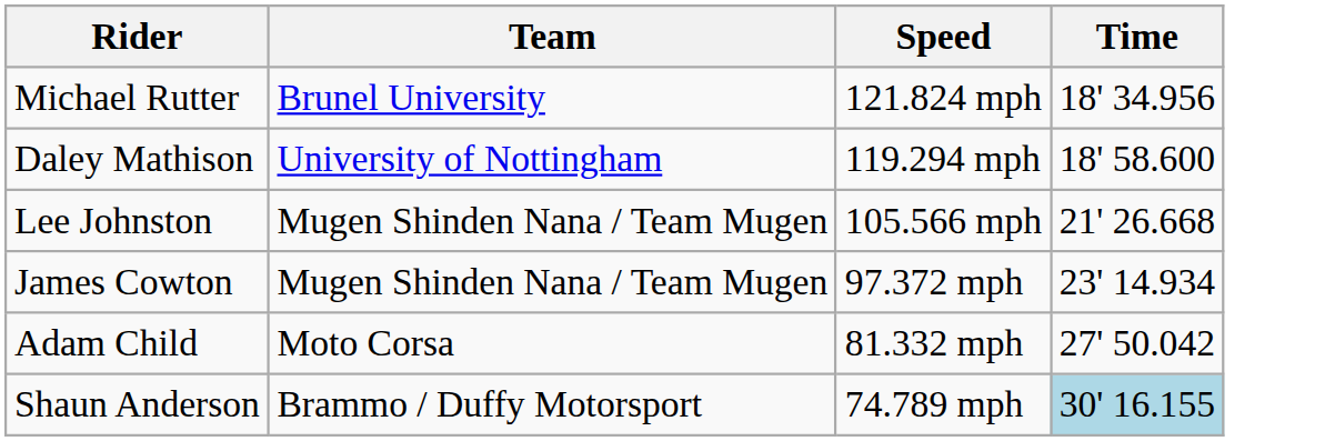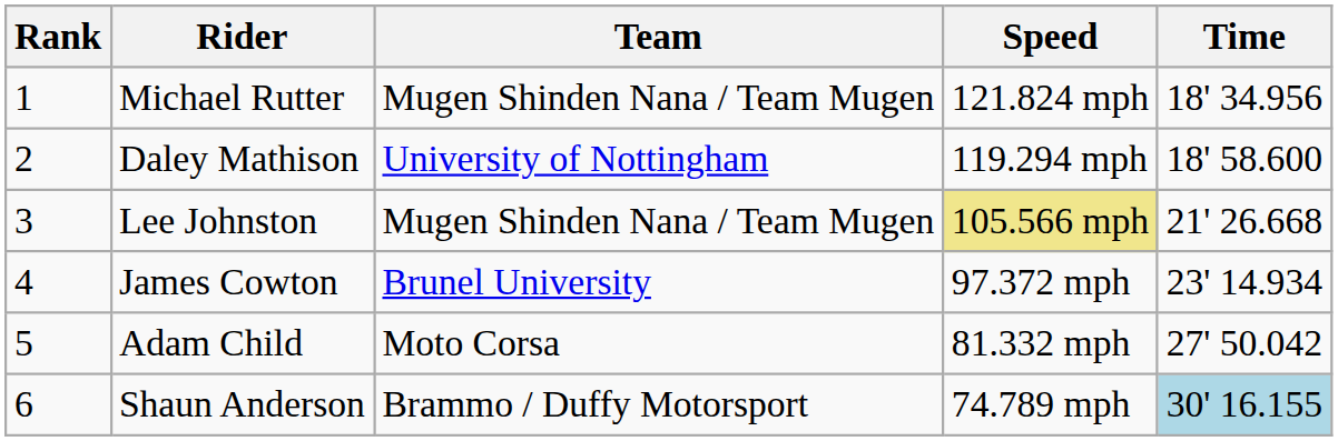+ column: Rank | 1 | 2 | 3 | 4 | 5 | 6
Michael Rutter | Team: Brunel University -> Mugen Shinden Nana / Team Mugen
Lee Johnston | Speed: no background -> khaki background
James Cowton | Team: Mugen Shinden Nana / Team Mugen -> Brunel University
